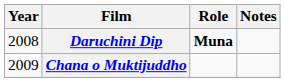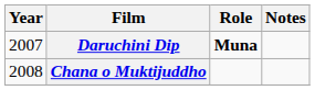Daruchini Dip | Year: 2008 -> 2007
Chana o Muktijuddho | Year: 2009 -> 2008
